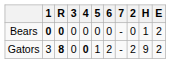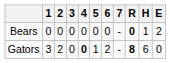columns swapped: 2 <-> R
Bears | 1: bold -> normal
Gators | H: 9 -> 6
Gators | E: 2 -> 0
